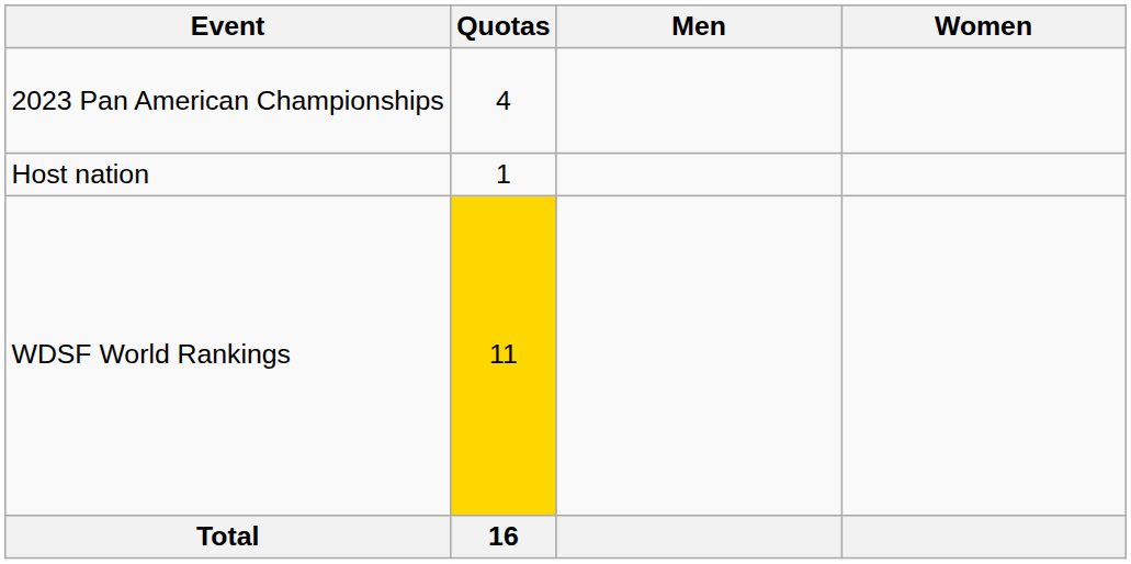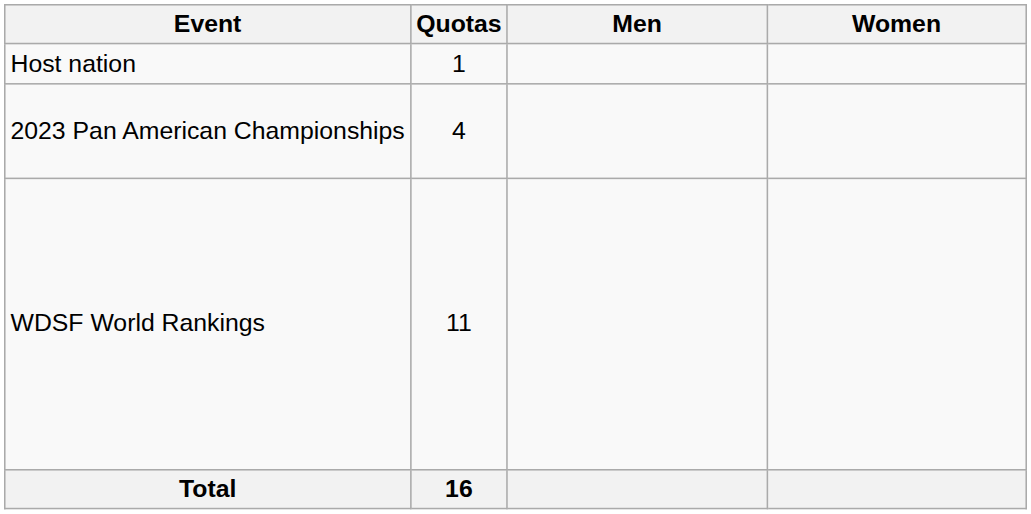rows swapped: Host nation <-> 2023 Pan American Championships
WDSF World Rankings | Quotas: gold background -> no background
